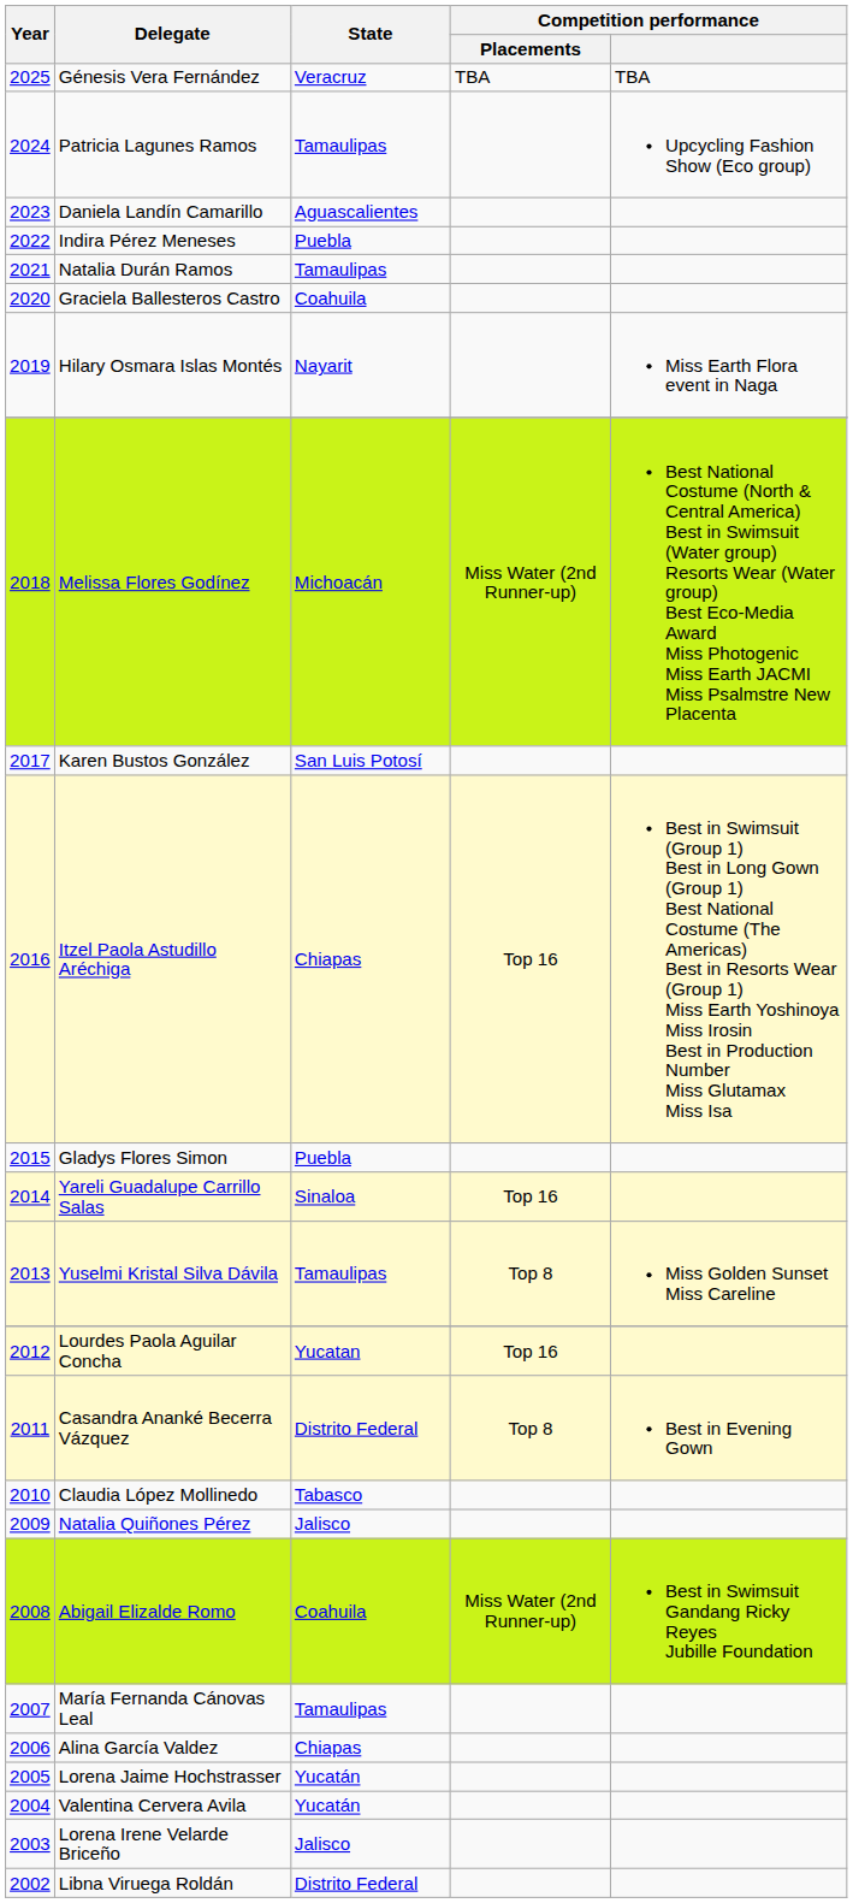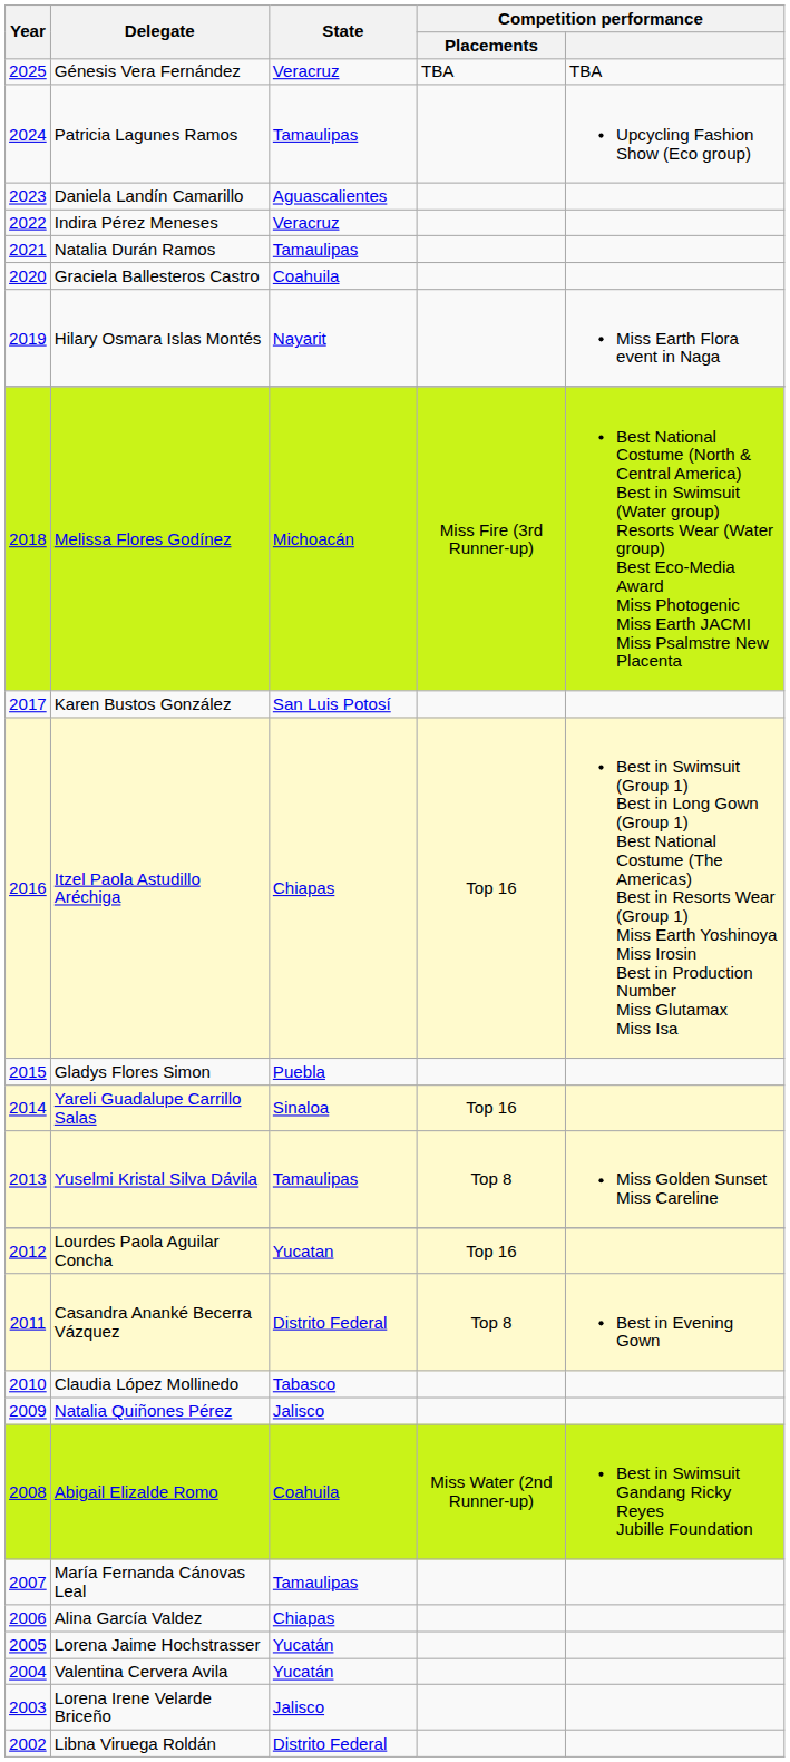Indira Pérez Meneses | State: Puebla -> Veracruz
Melissa Flores Godínez | Competition performance / Placements: Miss Water (2nd Runner-up) -> Miss Fire (3rd Runner-up)
